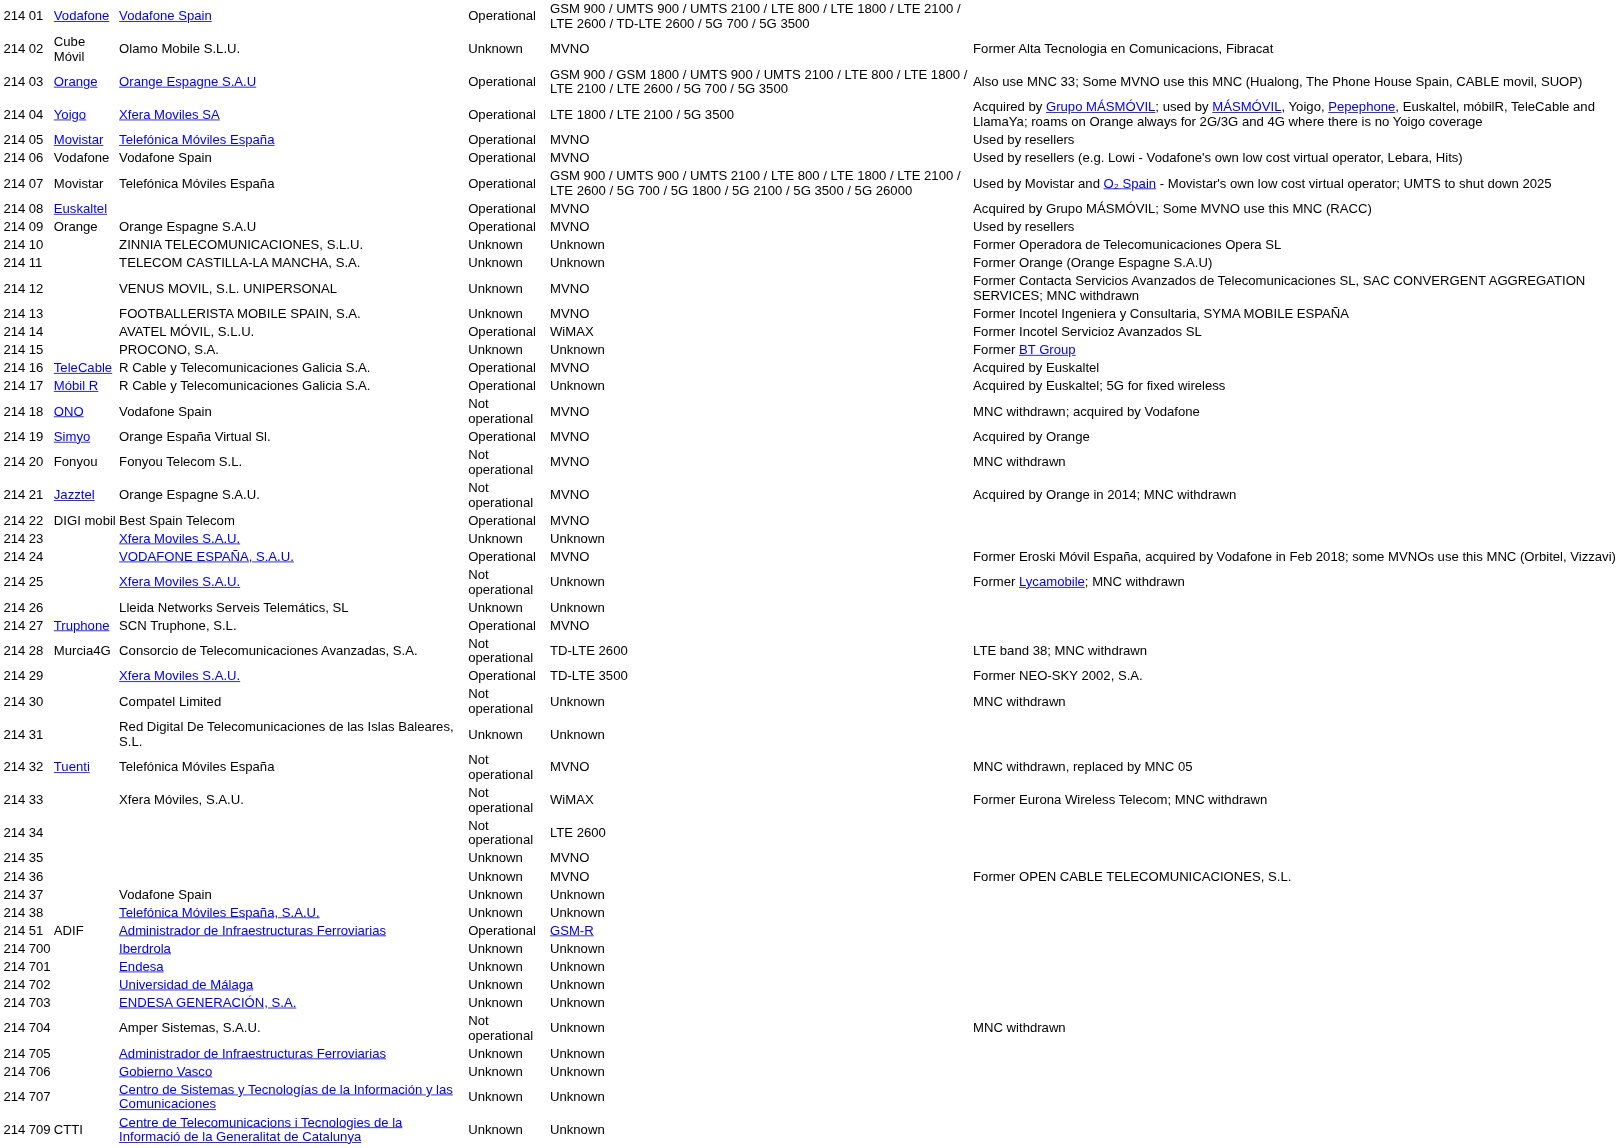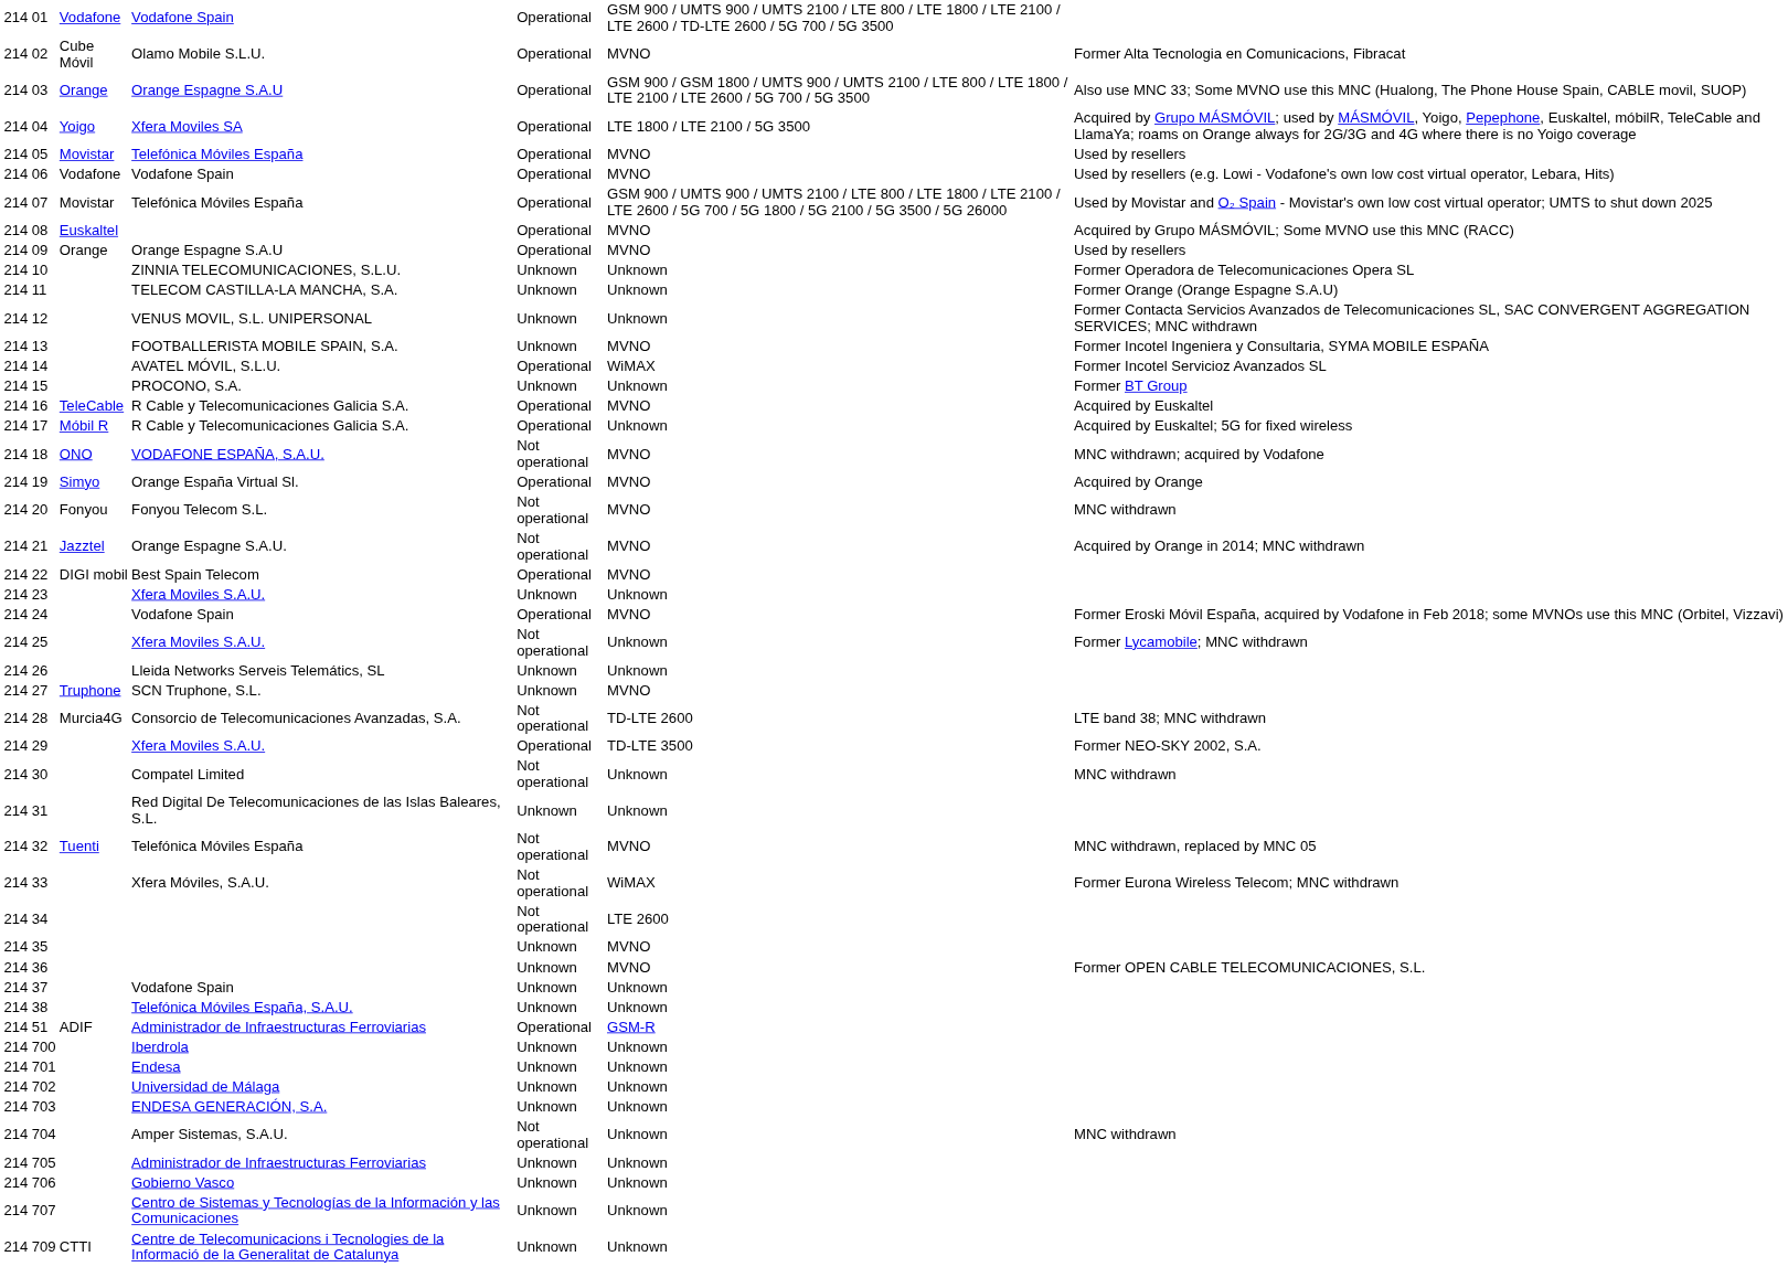02 | column 5: Unknown -> Operational
12 | column 6: MVNO -> Unknown
18 | column 4: Vodafone Spain -> VODAFONE ESPAÑA, S.A.U.
24 | column 4: VODAFONE ESPAÑA, S.A.U. -> Vodafone Spain
27 | column 5: Operational -> Unknown
